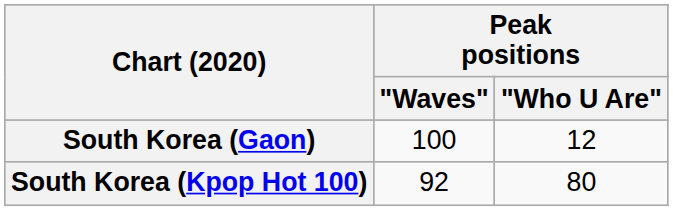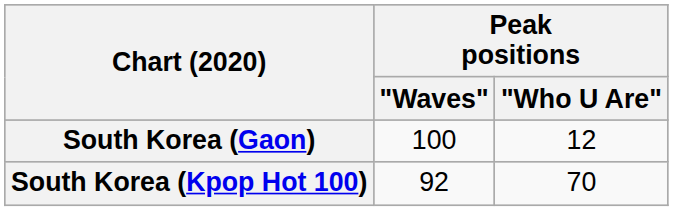South Korea (Kpop Hot 100) | Peak positions / "Who U Are": 80 -> 70
